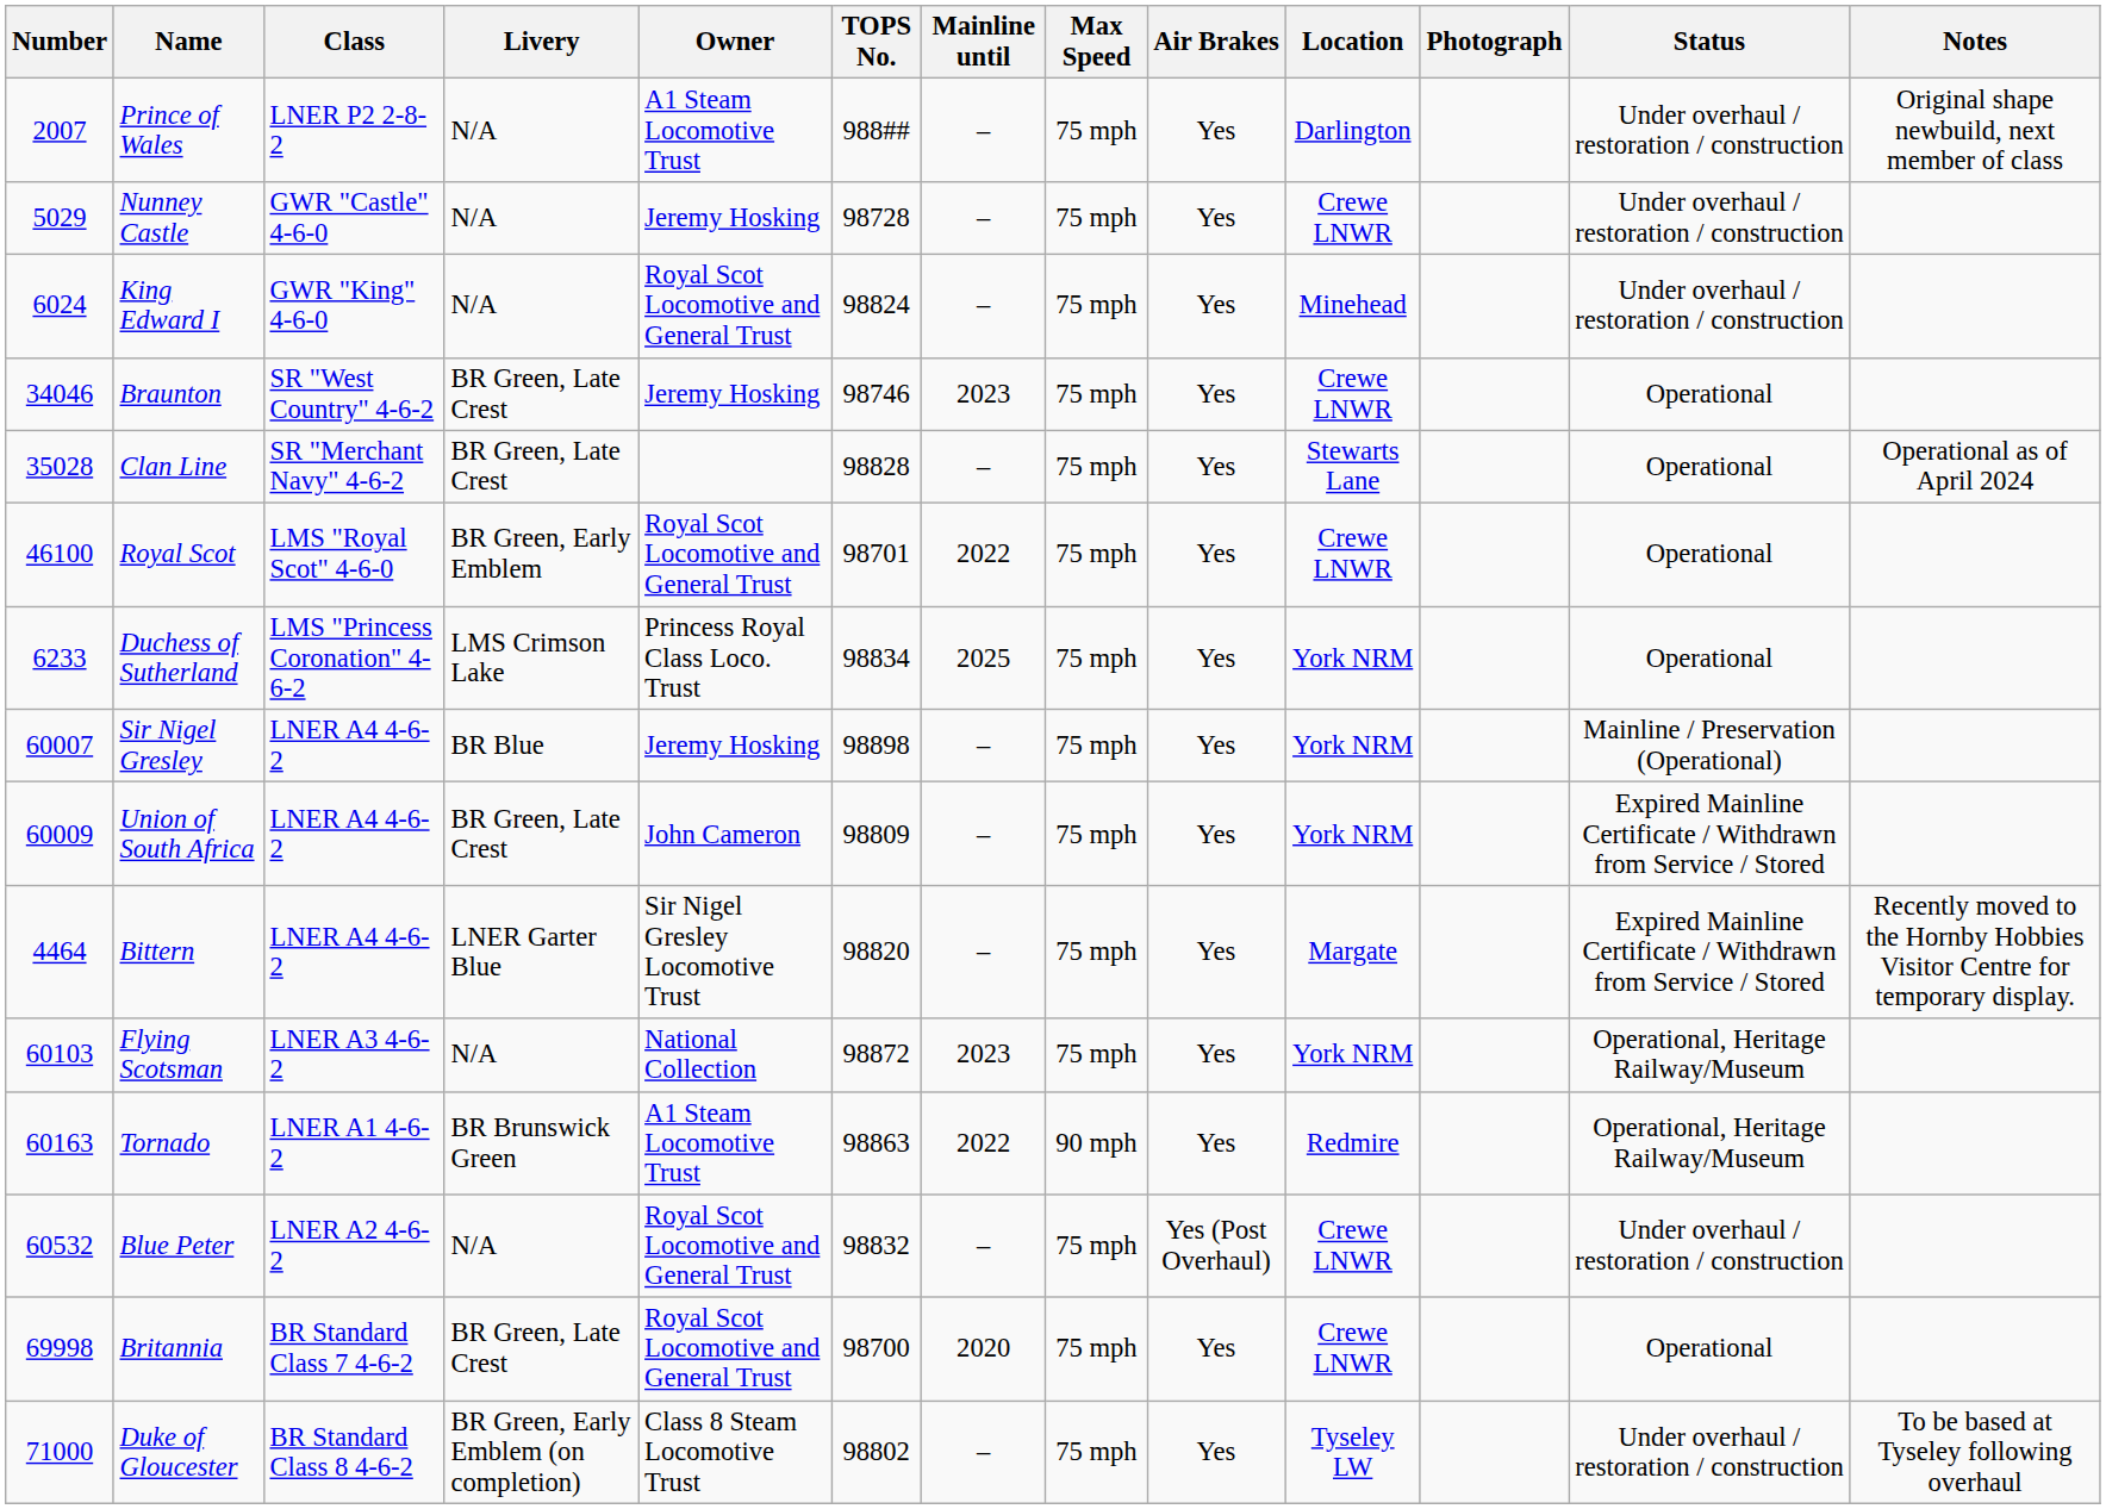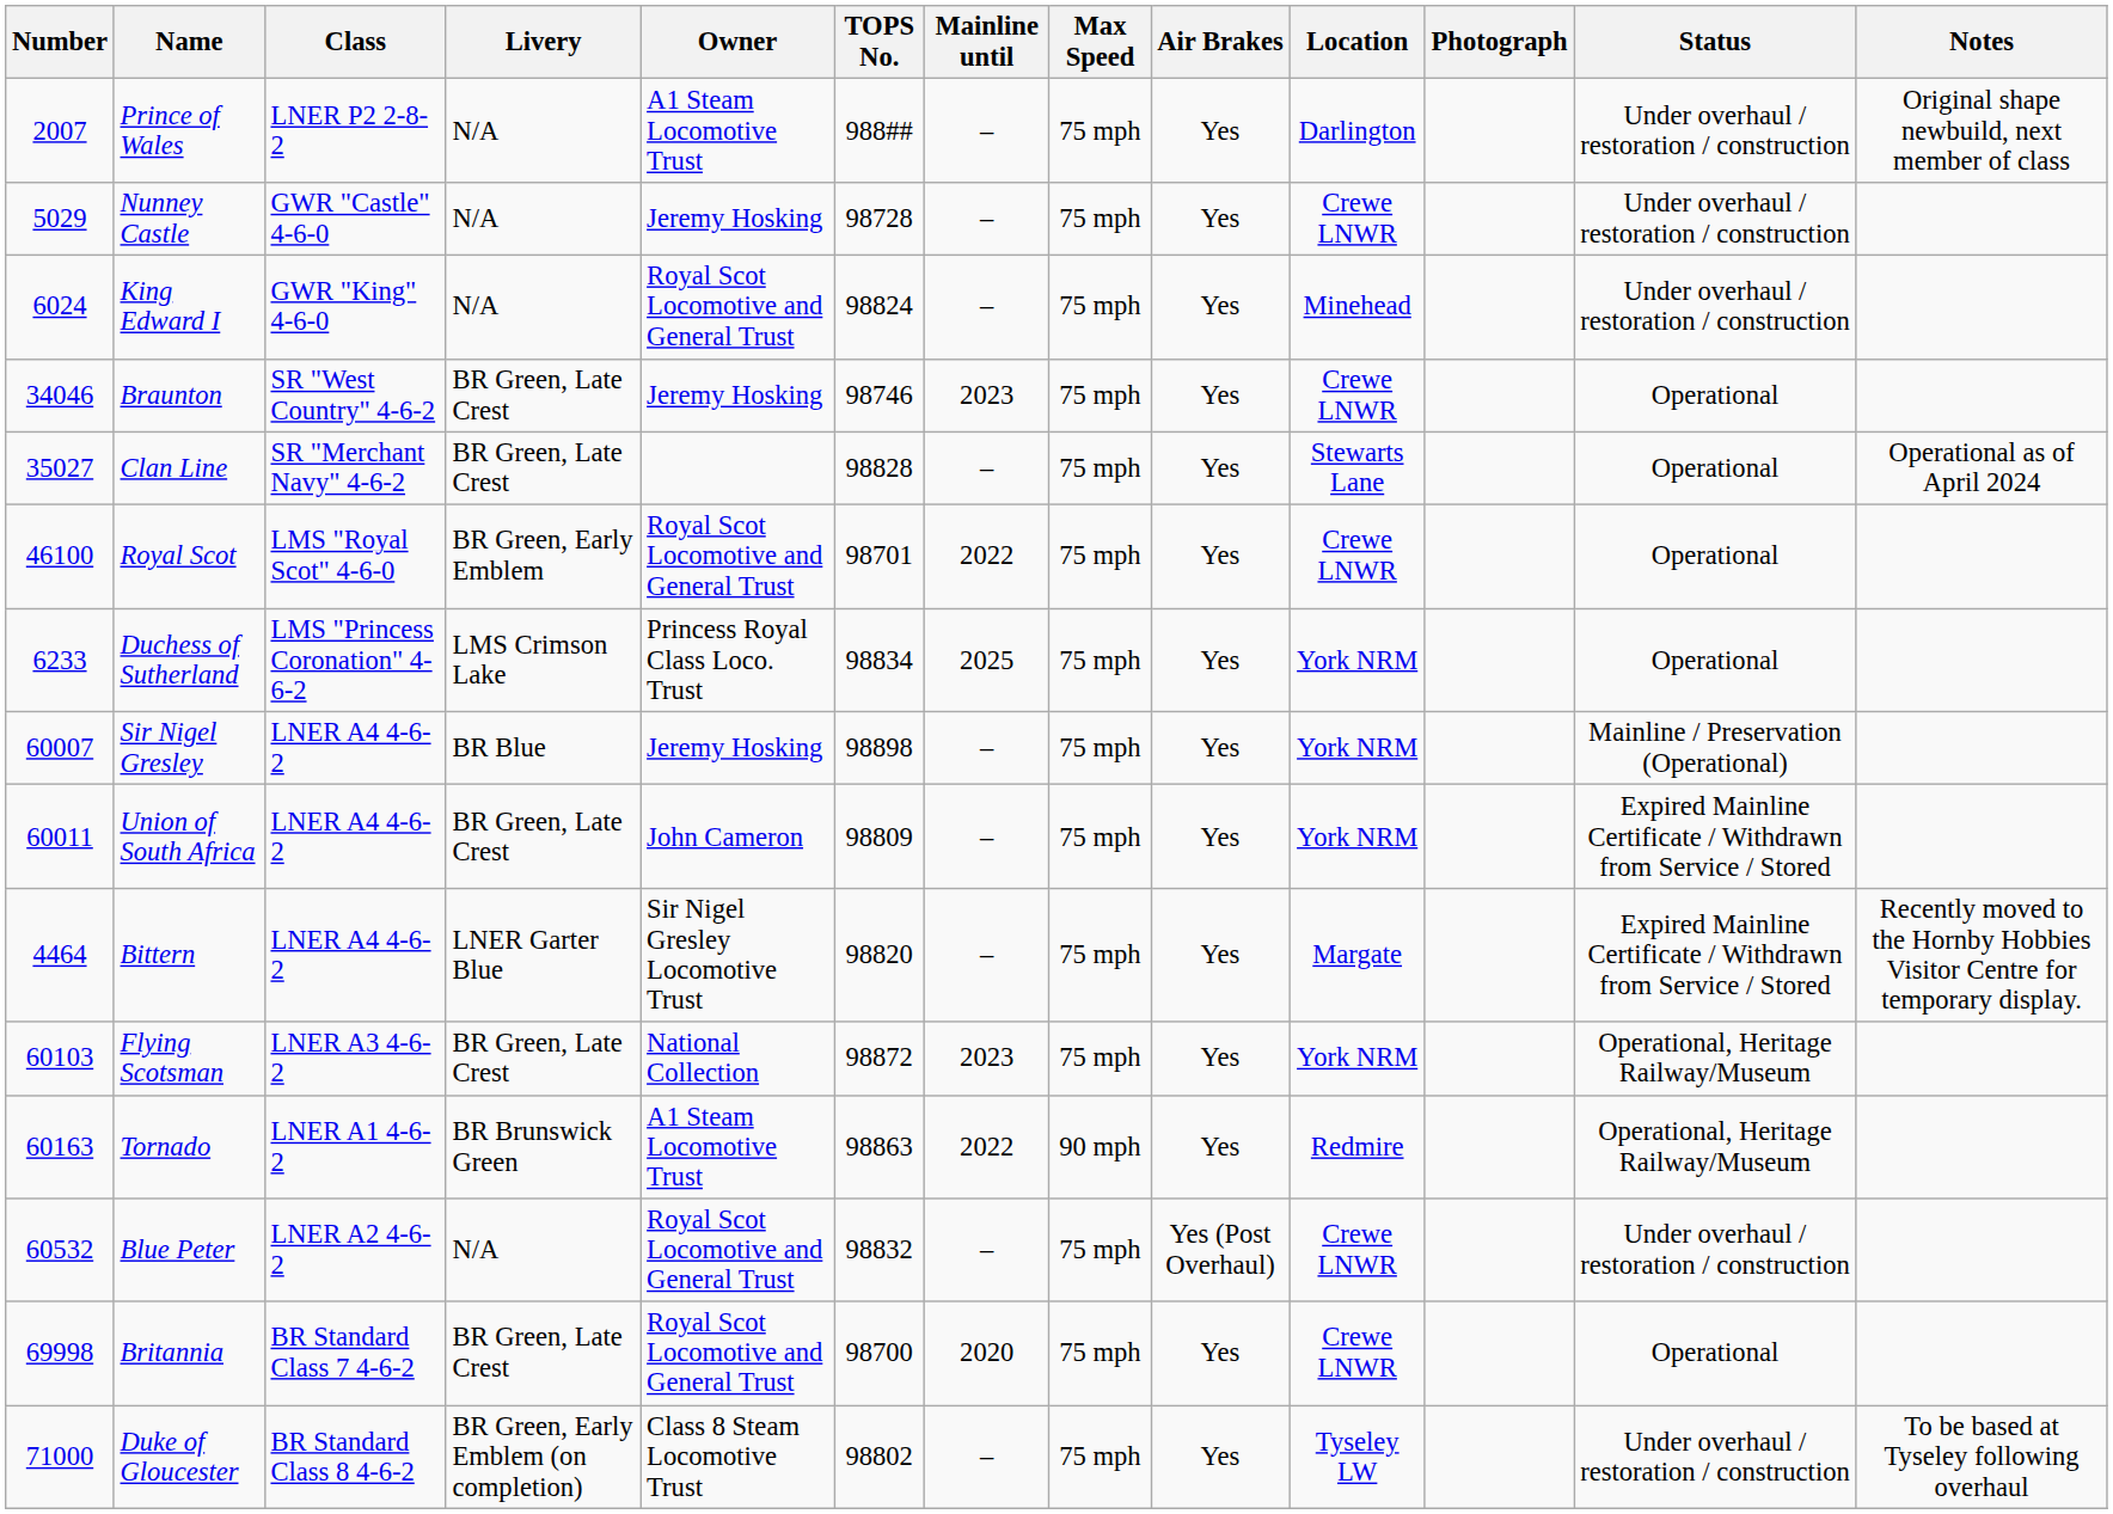Clan Line | Number: 35028 -> 35027
Union of South Africa | Number: 60009 -> 60011
Flying Scotsman | Livery: N/A -> BR Green, Late Crest
